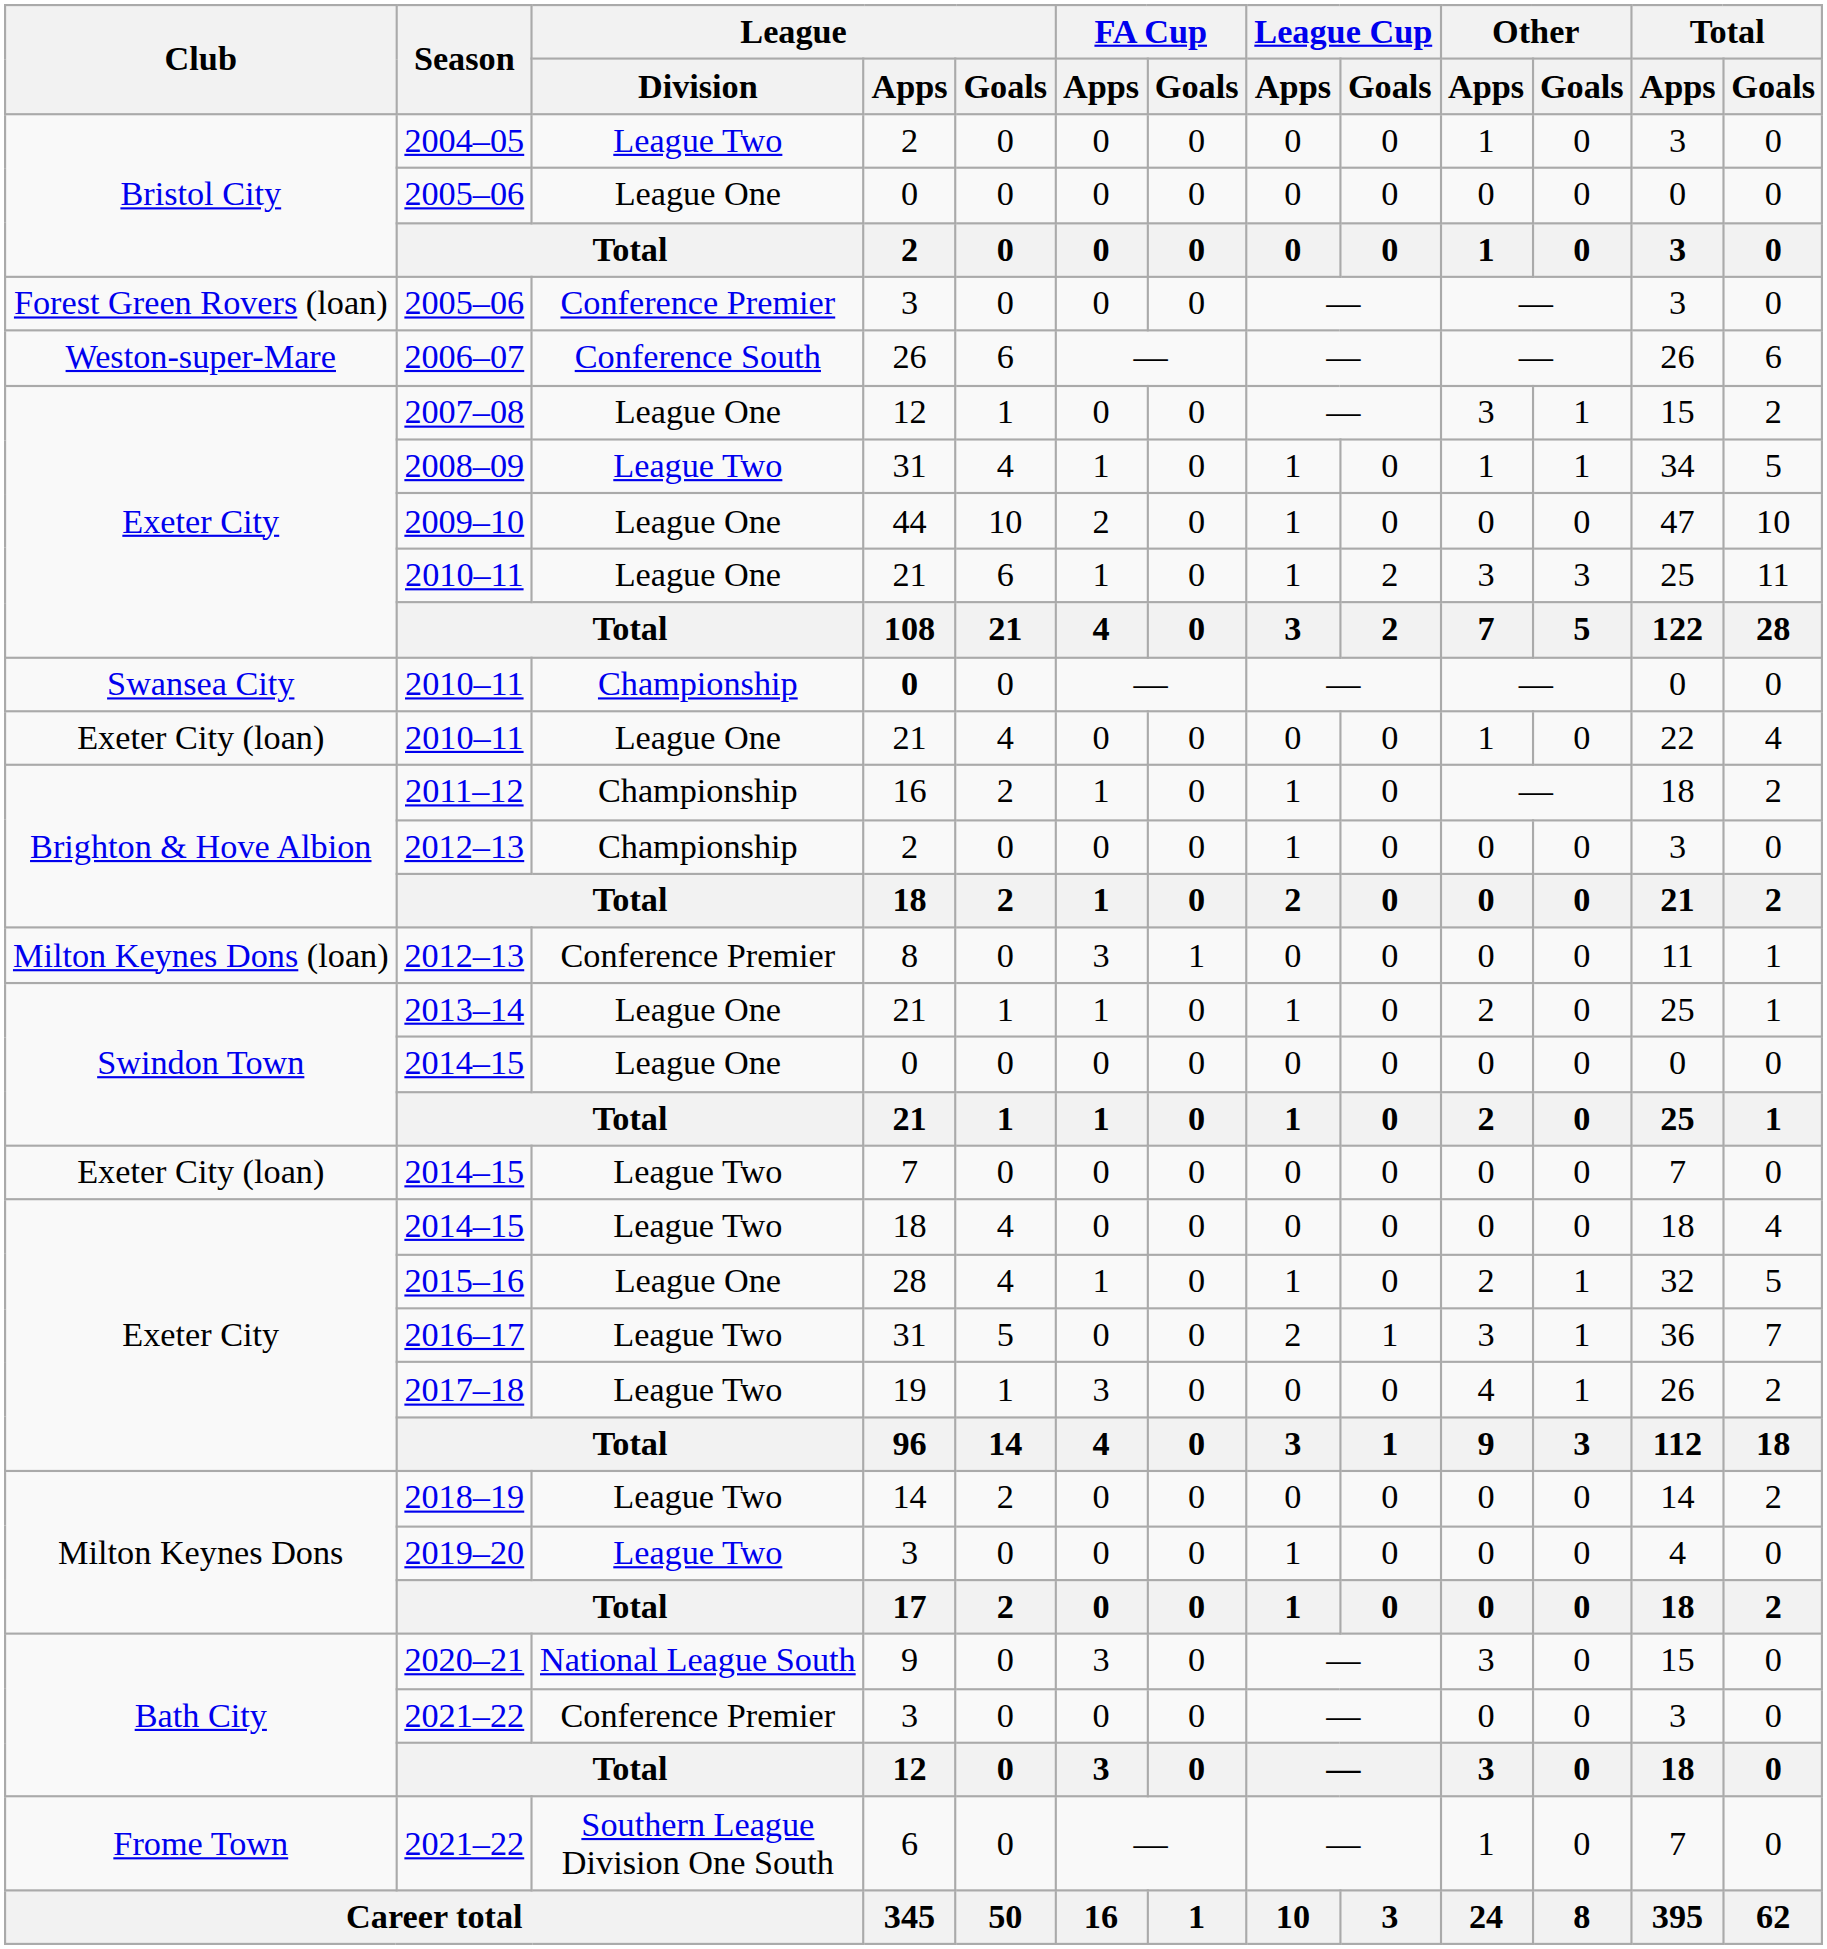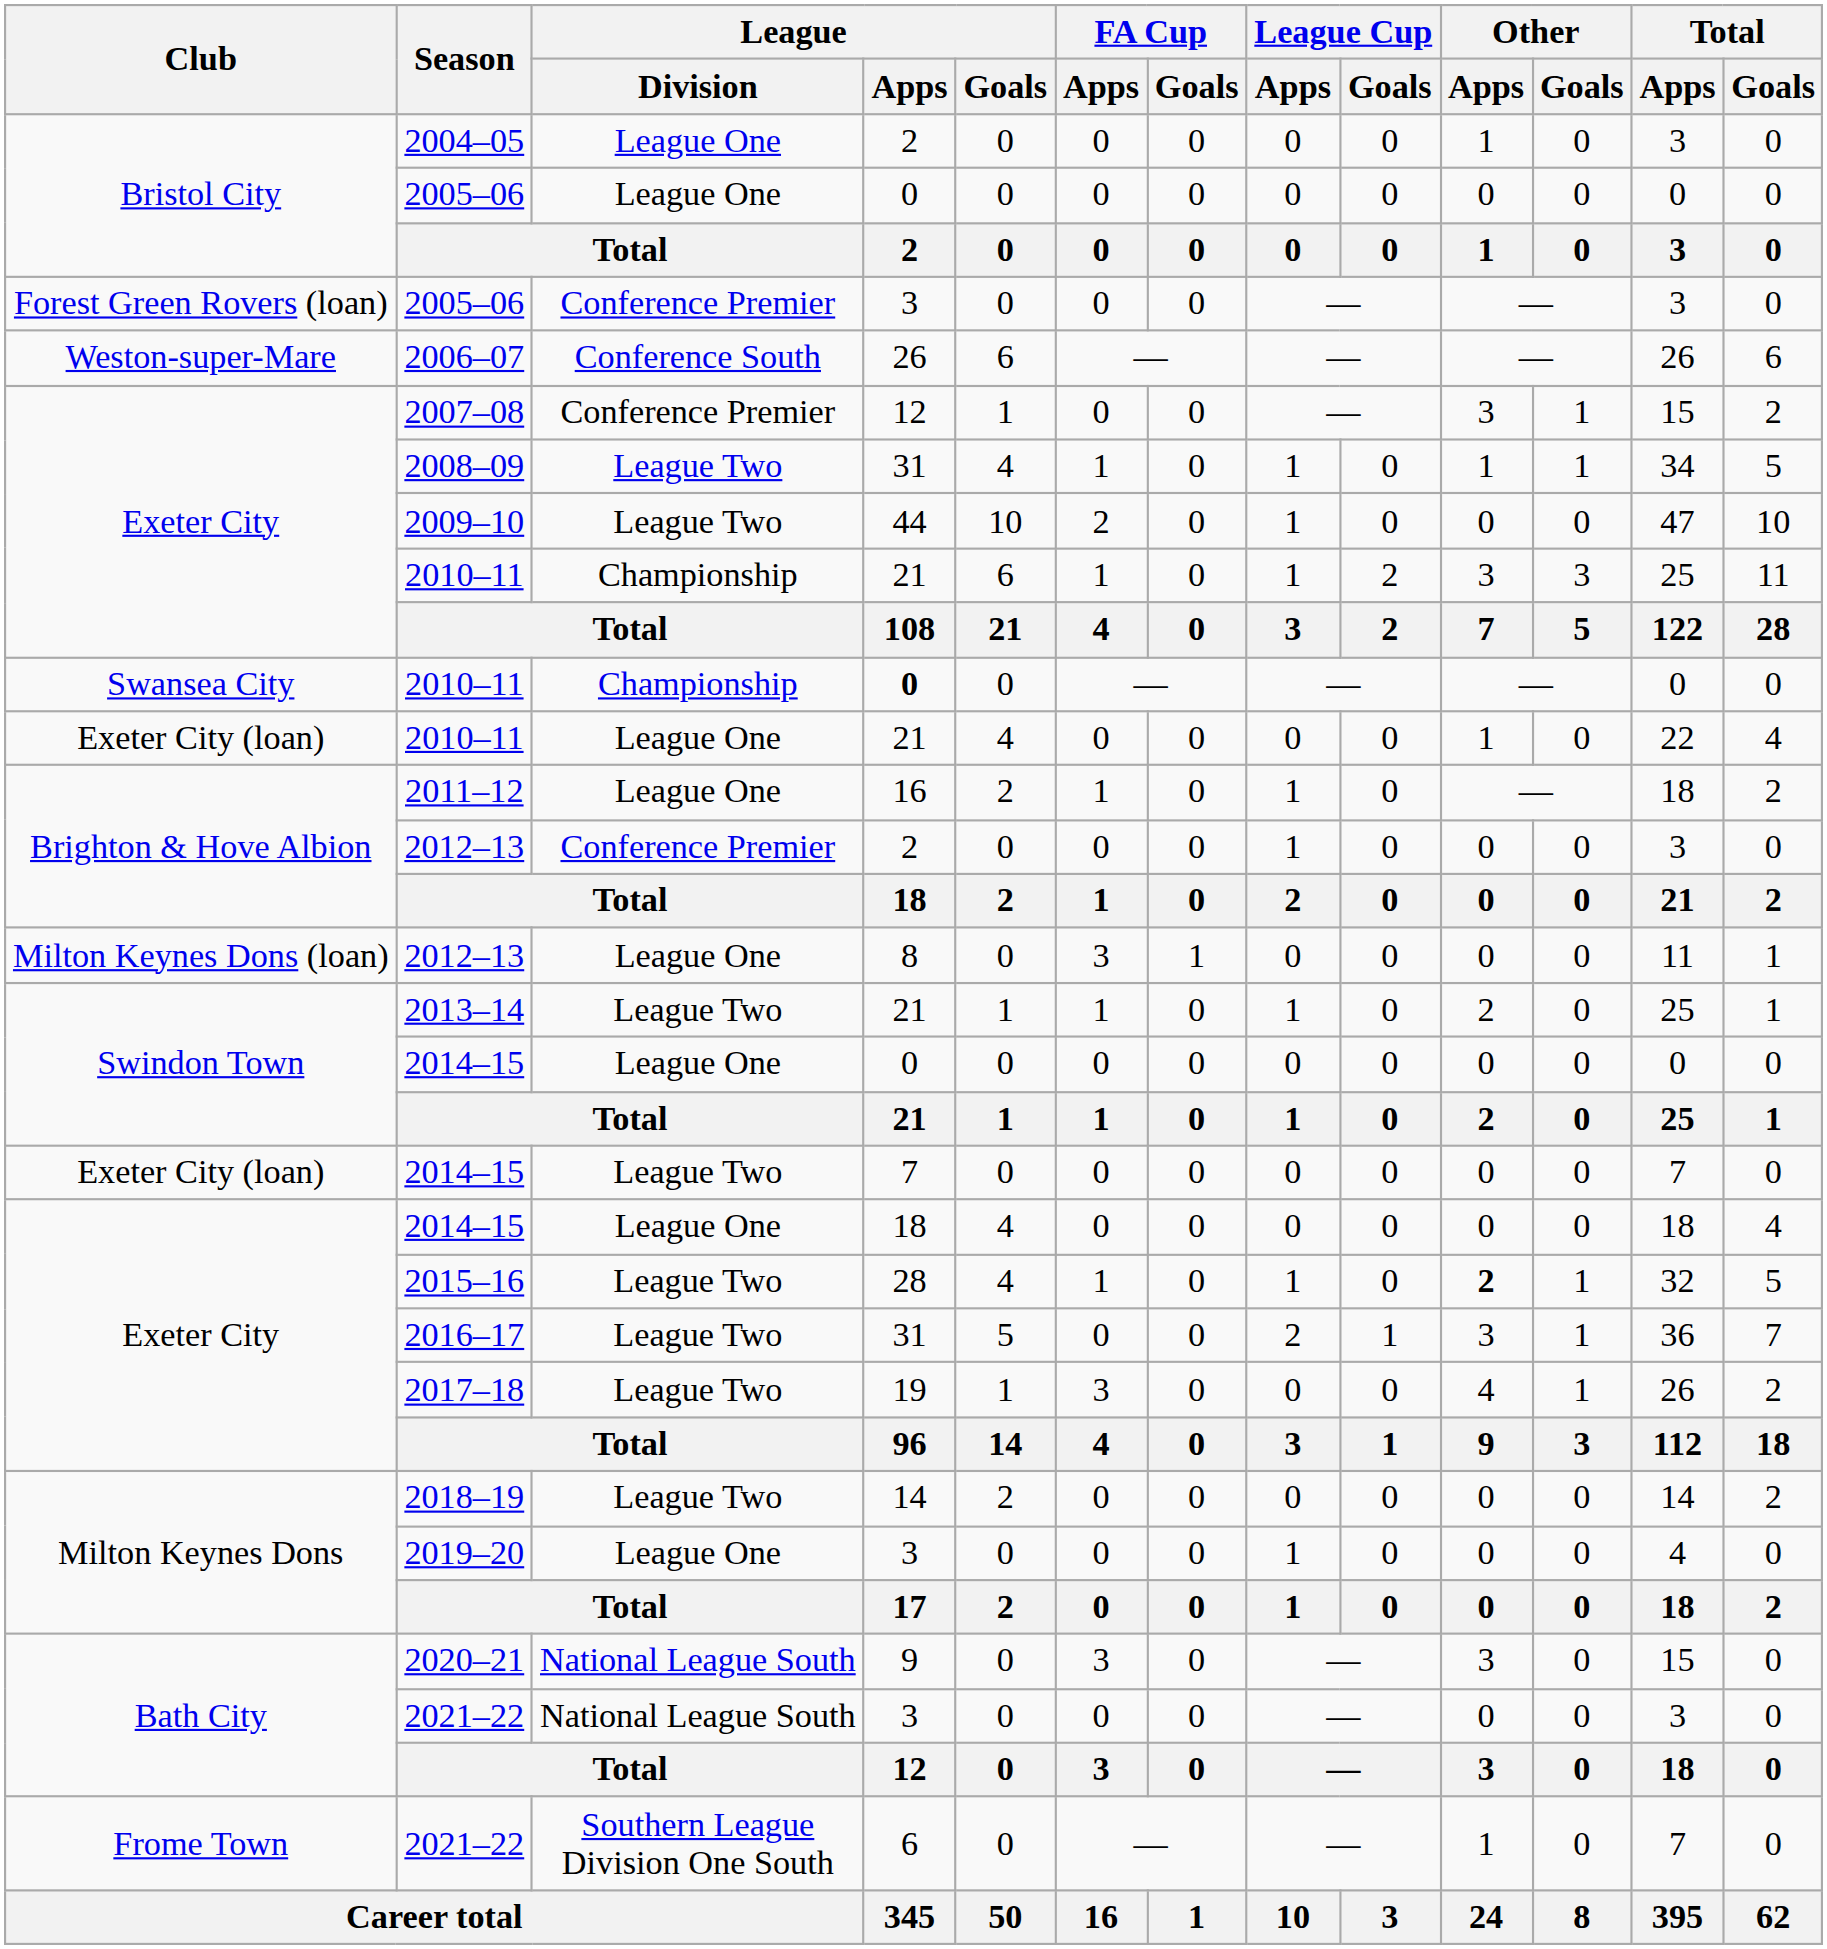2004–05 | League / Division: League Two -> League One
2007–08 | League / Division: League One -> Conference Premier
2009–10 | League / Division: League One -> League Two
Exeter City / 2010–11 | League / Division: League One -> Championship
2011–12 | League / Division: Championship -> League One
Brighton & Hove Albion / 2012–13 | League / Division: Championship -> Conference Premier
Milton Keynes Dons (loan) / 2012–13 | League / Division: Conference Premier -> League One
2013–14 | League / Division: League One -> League Two
Exeter City / 2014–15 | League / Division: League Two -> League One
2015–16 | League / Division: League One -> League Two
2015–16 | Other / Apps: normal -> bold
2019–20 | League / Division: League Two -> League One
Bath City / 2021–22 | League / Division: Conference Premier -> National League South
